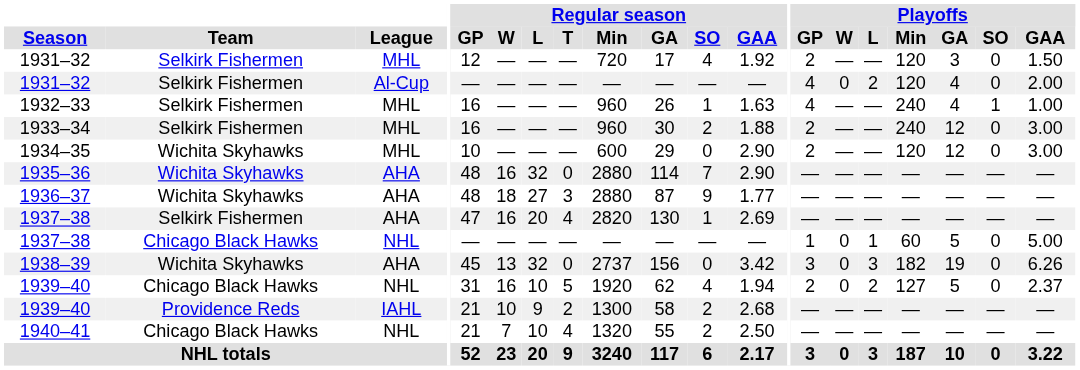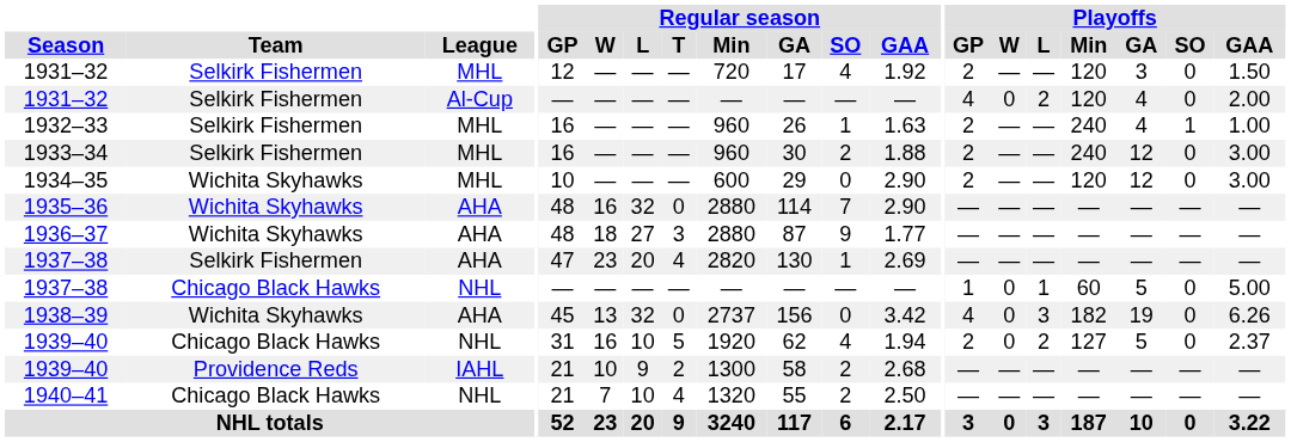1932–33 | Playoffs / GP: 4 -> 2
1937–38 / AHA | Regular season / W: 16 -> 23
1938–39 | Playoffs / GP: 3 -> 4
